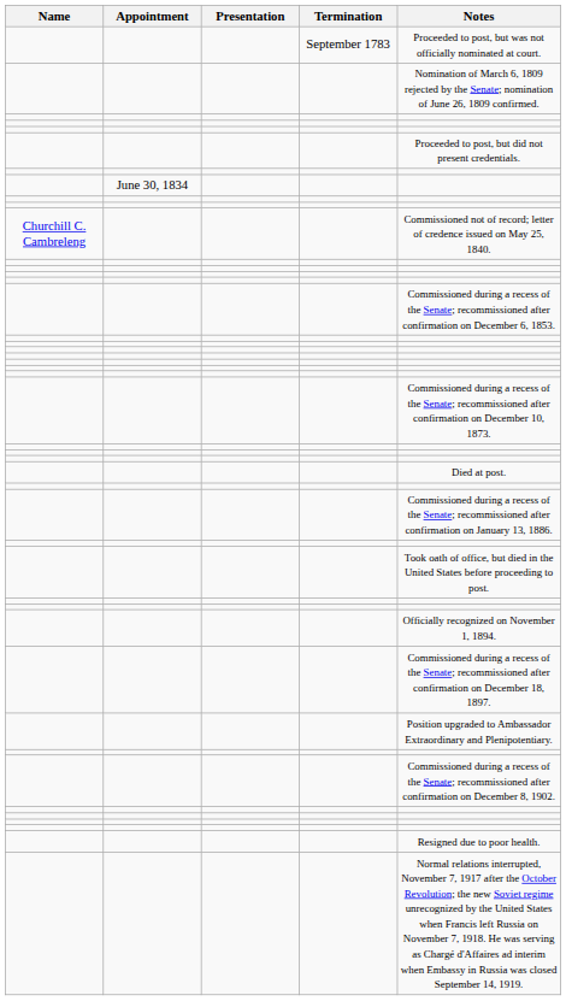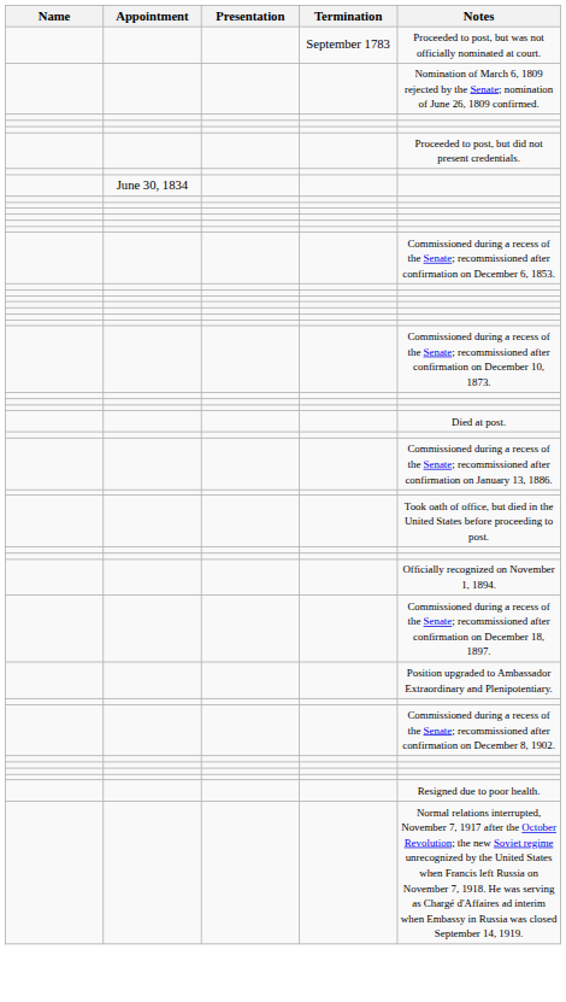- row: Churchill C. Cambreleng | Commissioned not of record; letter of credence issued on May 25, 1840.
